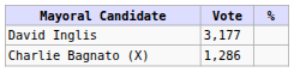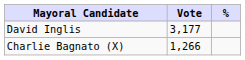Charlie Bagnato (X) | Vote: 1,286 -> 1,266
